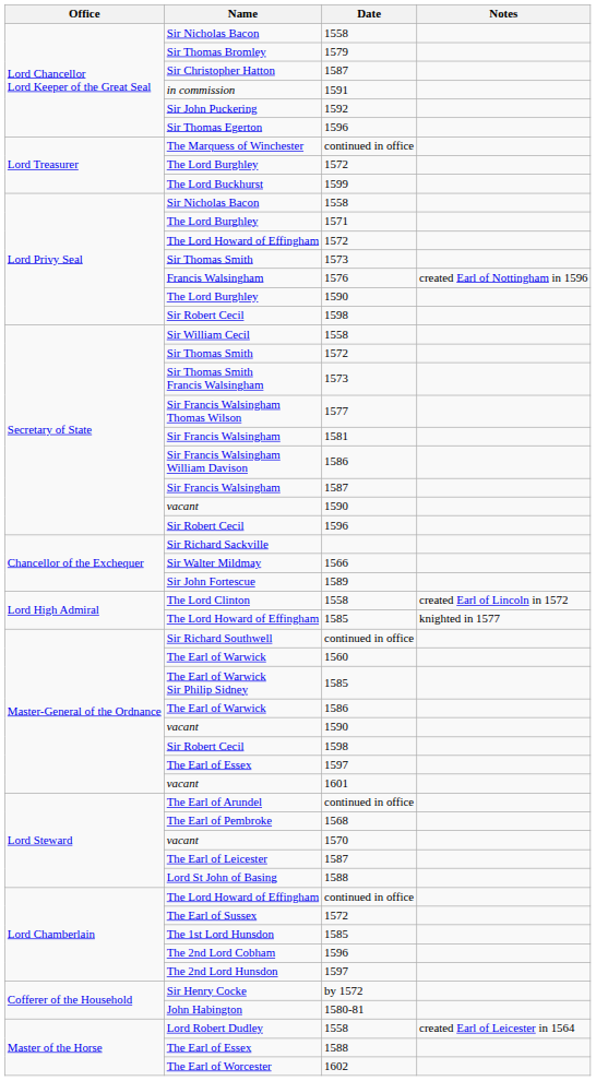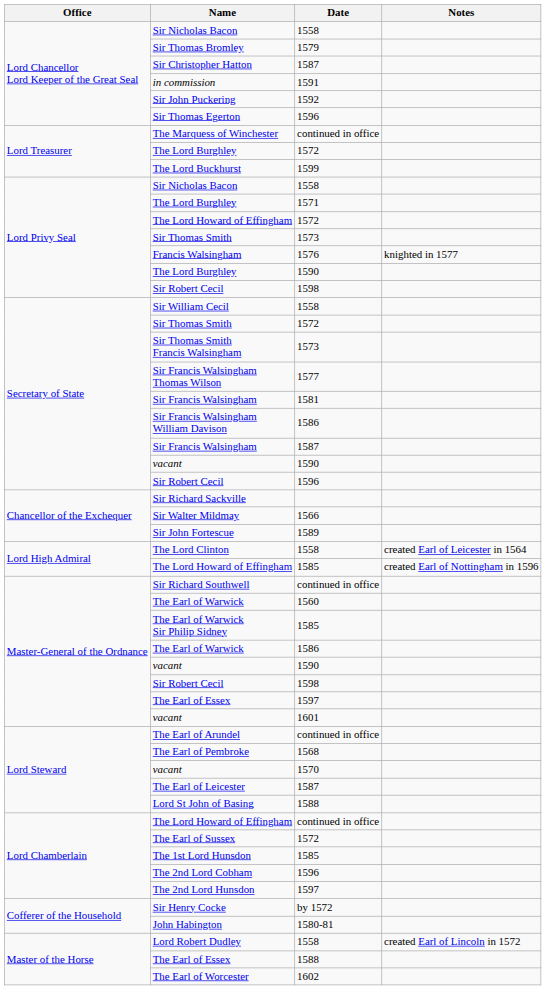Francis Walsingham | Notes: created Earl of Nottingham in 1596 -> knighted in 1577
The Lord Clinton | Notes: created Earl of Lincoln in 1572 -> created Earl of Leicester in 1564
The Lord Howard of Effingham / 1585 | Notes: knighted in 1577 -> created Earl of Nottingham in 1596
Lord Robert Dudley | Notes: created Earl of Leicester in 1564 -> created Earl of Lincoln in 1572
